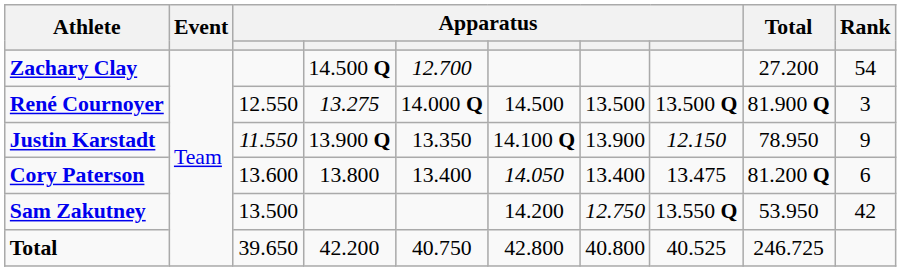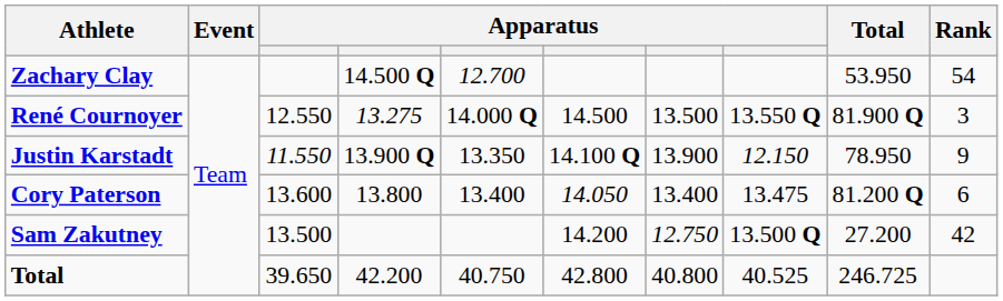Zachary Clay | Total: 27.200 -> 53.950
René Cournoyer | column 8: 13.500 Q -> 13.550 Q
Sam Zakutney | column 8: 13.550 Q -> 13.500 Q
Sam Zakutney | Total: 53.950 -> 27.200
